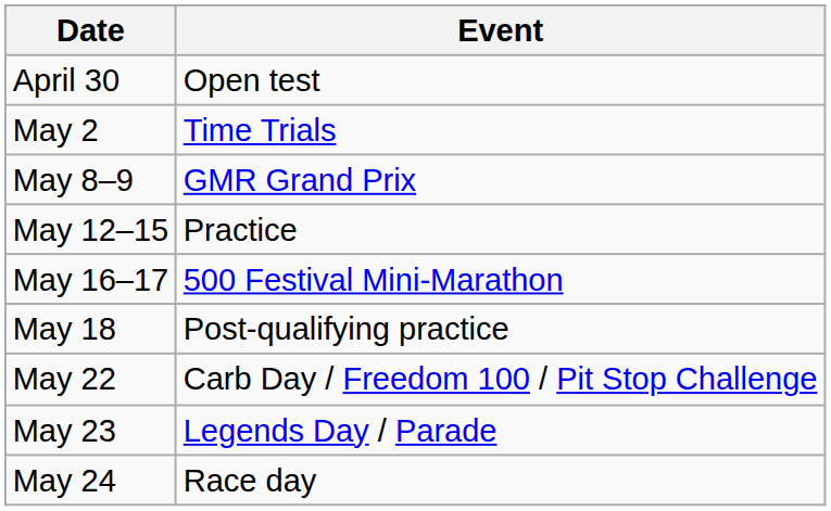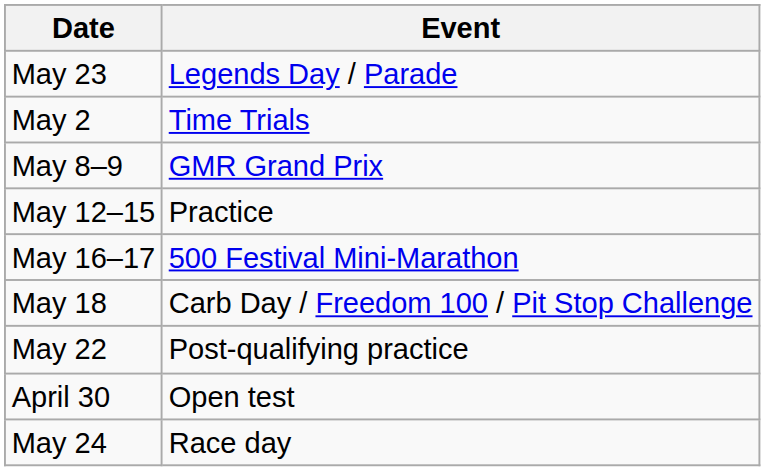rows swapped: April 30 <-> May 23
May 18 | Event: Post-qualifying practice -> Carb Day / Freedom 100 / Pit Stop Challenge
May 22 | Event: Carb Day / Freedom 100 / Pit Stop Challenge -> Post-qualifying practice
